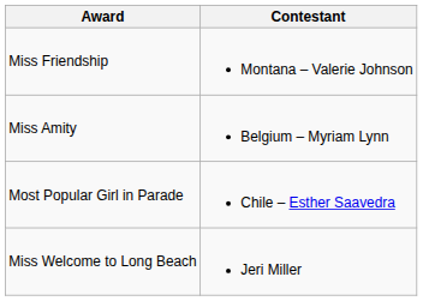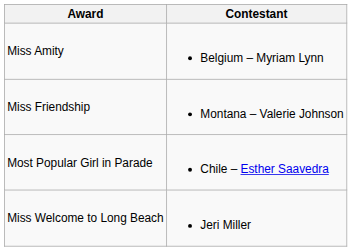rows swapped: Miss Amity <-> Miss Friendship
